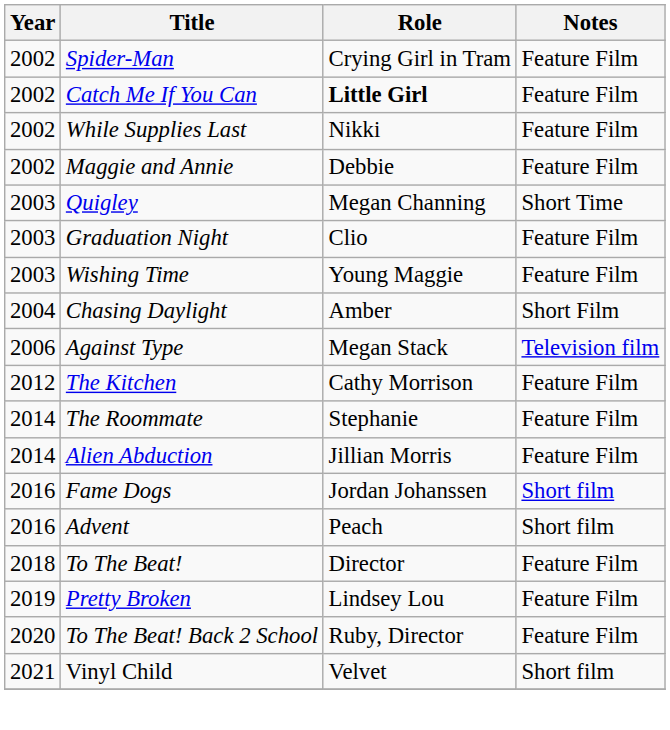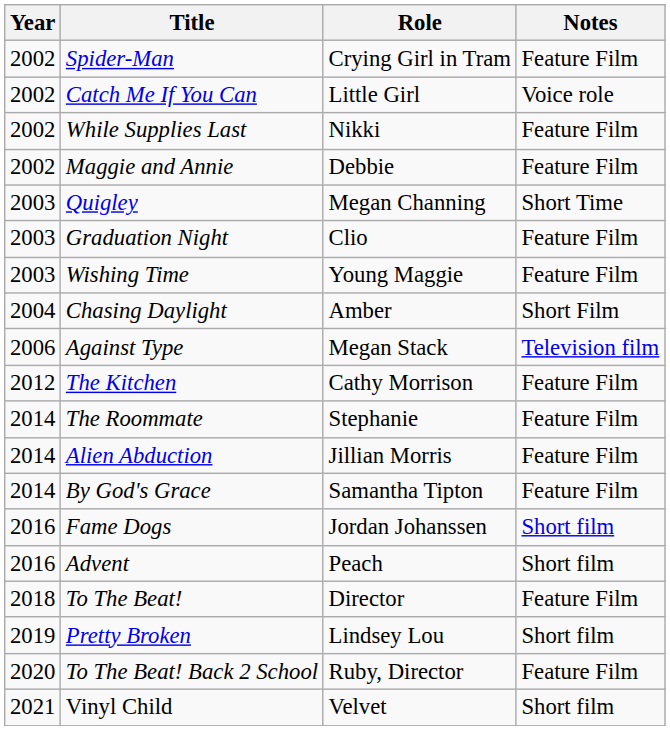Catch Me If You Can | Role: bold -> normal
Catch Me If You Can | Notes: Feature Film -> Voice role
+ row: 2014 | By God's Grace | Samantha Tipton | Feature Film
Pretty Broken | Notes: Feature Film -> Short film
